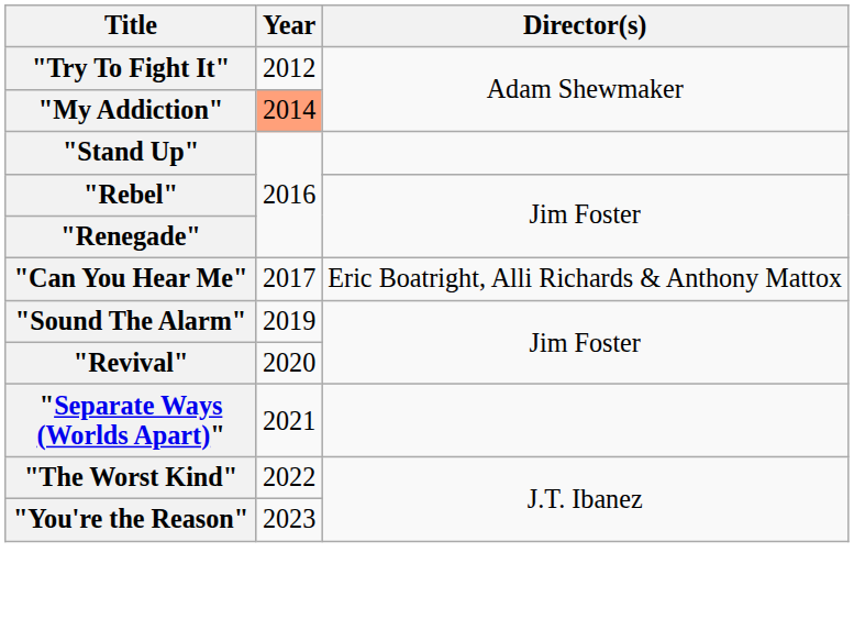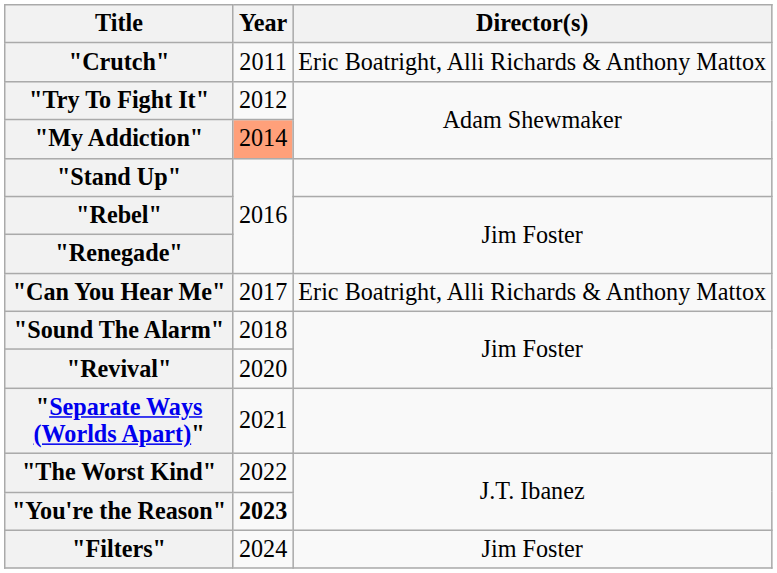+ row: "Crutch" | 2011 | Eric Boatright, Alli Richards & Anthony Mattox
"Sound The Alarm" | Year: 2019 -> 2018
"You're the Reason" | Year: normal -> bold
+ row: "Filters" | 2024 | Jim Foster
